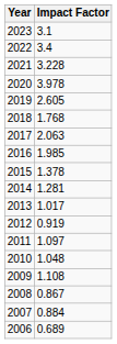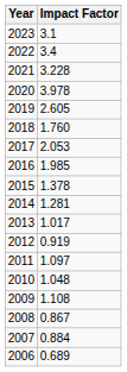2018 | Impact Factor: 1.768 -> 1.760
2017 | Impact Factor: 2.063 -> 2.053
